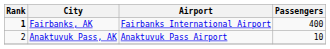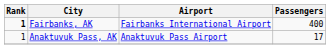Anaktuvuk Pass, AK | Rank: 2 -> 1
Anaktuvuk Pass, AK | Passengers: 10 -> 17
